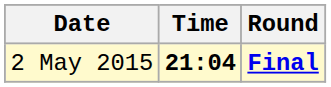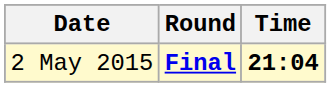columns swapped: Time <-> Round
